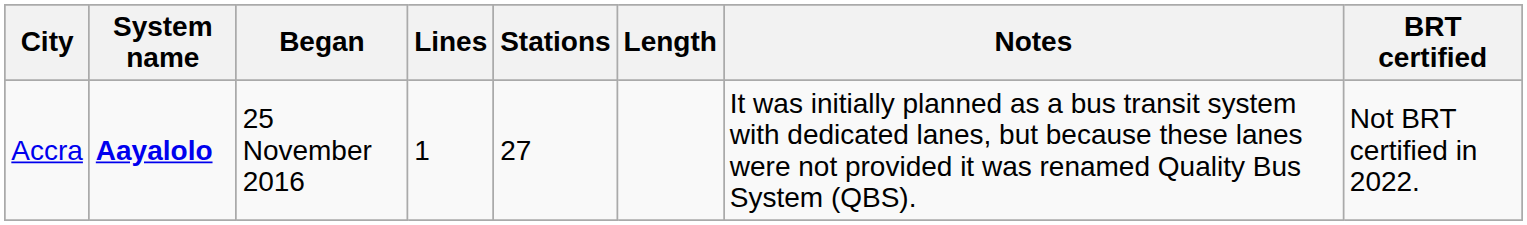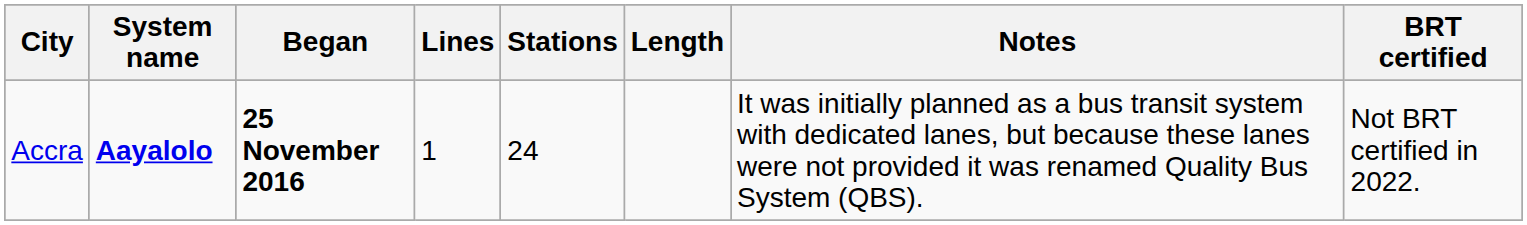Accra | Began: normal -> bold
Accra | Stations: 27 -> 24
